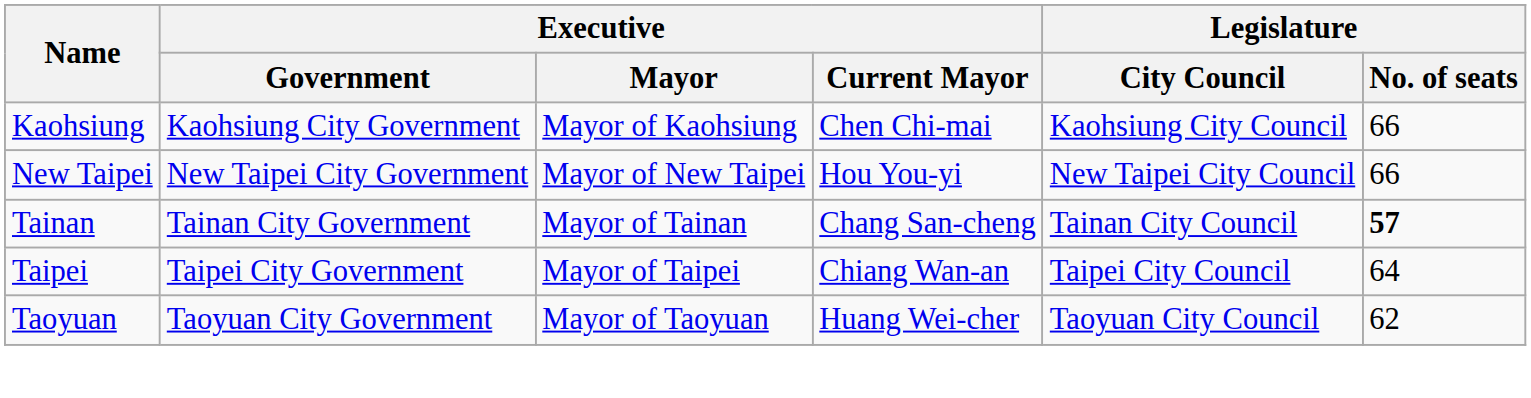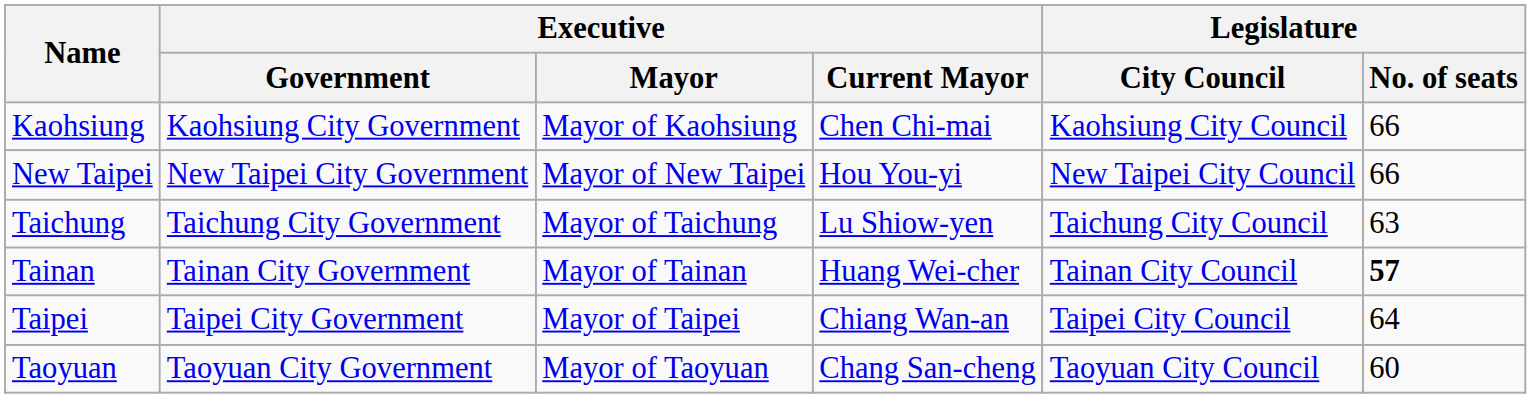+ row: Taichung | Taichung City Government | Mayor of Taichung | Lu Shiow-yen | Taichung City Council | 63
Tainan | Executive / Current Mayor: Chang San-cheng -> Huang Wei-cher
Taoyuan | Executive / Current Mayor: Huang Wei-cher -> Chang San-cheng
Taoyuan | Legislature / No. of seats: 62 -> 60
